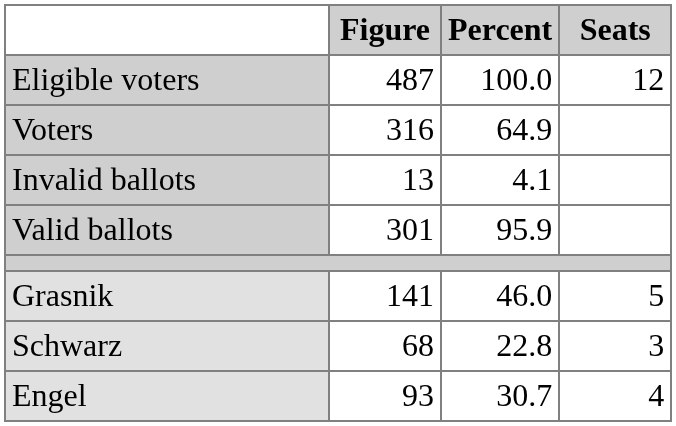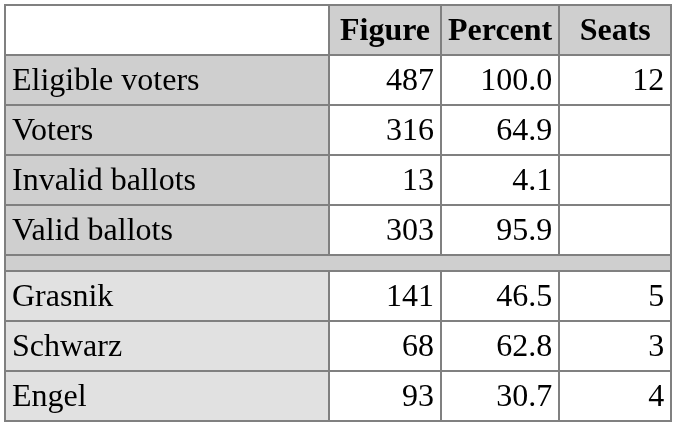Valid ballots | Figure: 301 -> 303
Grasnik | Percent: 46.0 -> 46.5
Schwarz | Percent: 22.8 -> 62.8
